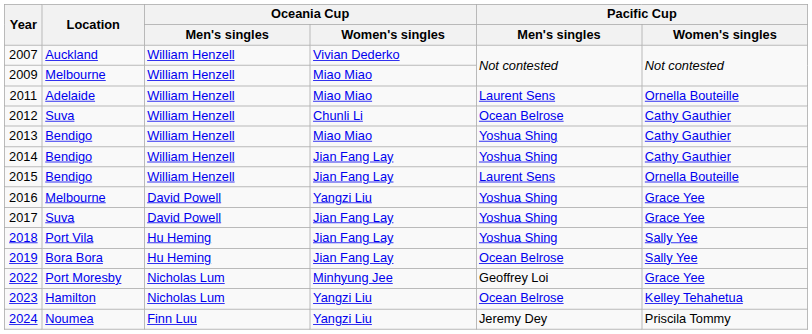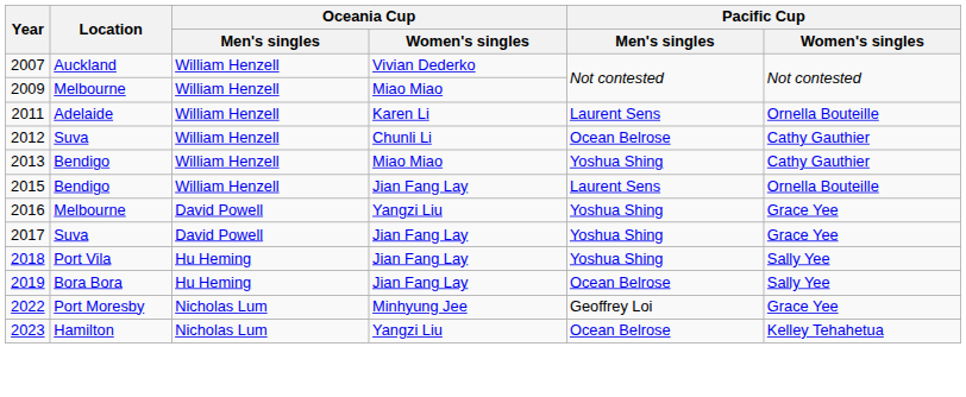2011 | Oceania Cup / Women's singles: Miao Miao -> Karen Li
- row: 2014 | Bendigo | William Henzell | Jian Fang Lay | Yoshua Shing | Cathy Gauthier
- row: 2024 | Noumea | Finn Luu | Yangzi Liu | Jeremy Dey | Priscila Tommy
